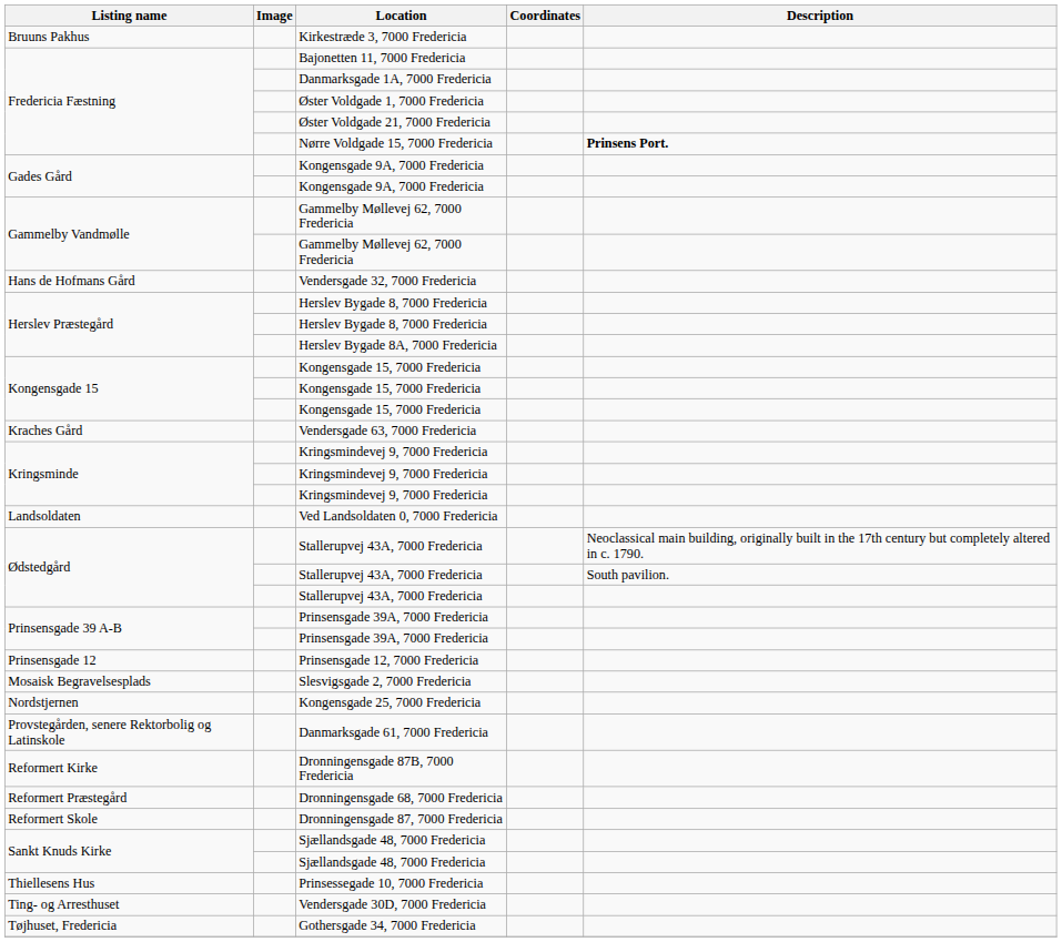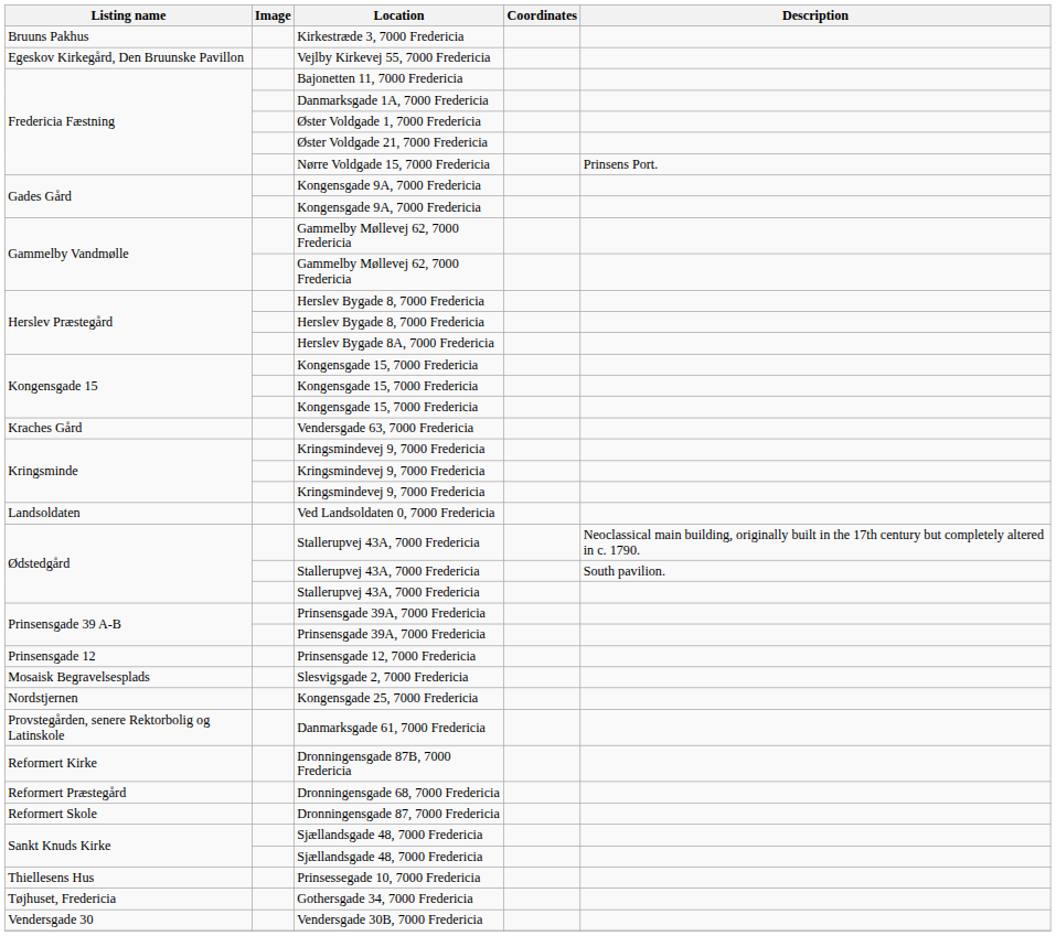+ row: Egeskov Kirkegård, Den Bruunske Pavillon | Vejlby Kirkevej 55, 7000 Fredericia
Nørre Voldgade 15, 7000 Fredericia | Description: bold -> normal
- row: Hans de Hofmans Gård | Vendersgade 32, 7000 Fredericia
- row: Ting- og Arresthuset | Vendersgade 30D, 7000 Fredericia
+ row: Vendersgade 30 | Vendersgade 30B, 7000 Fredericia
